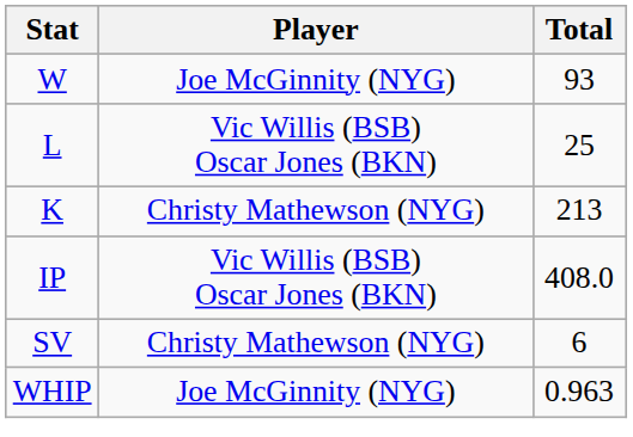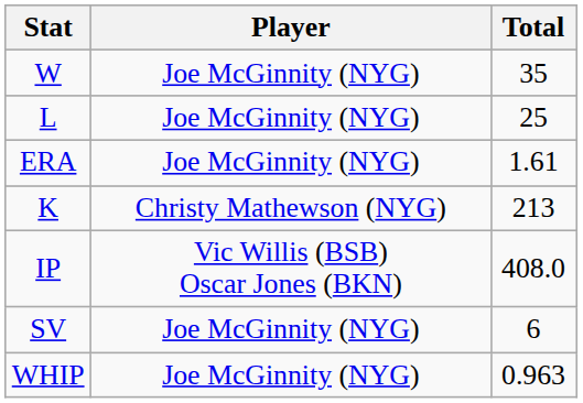W | Total: 93 -> 35
L | Player: Vic Willis (BSB) Oscar Jones (BKN) -> Joe McGinnity (NYG)
+ row: ERA | Joe McGinnity (NYG) | 1.61
SV | Player: Christy Mathewson (NYG) -> Joe McGinnity (NYG)
